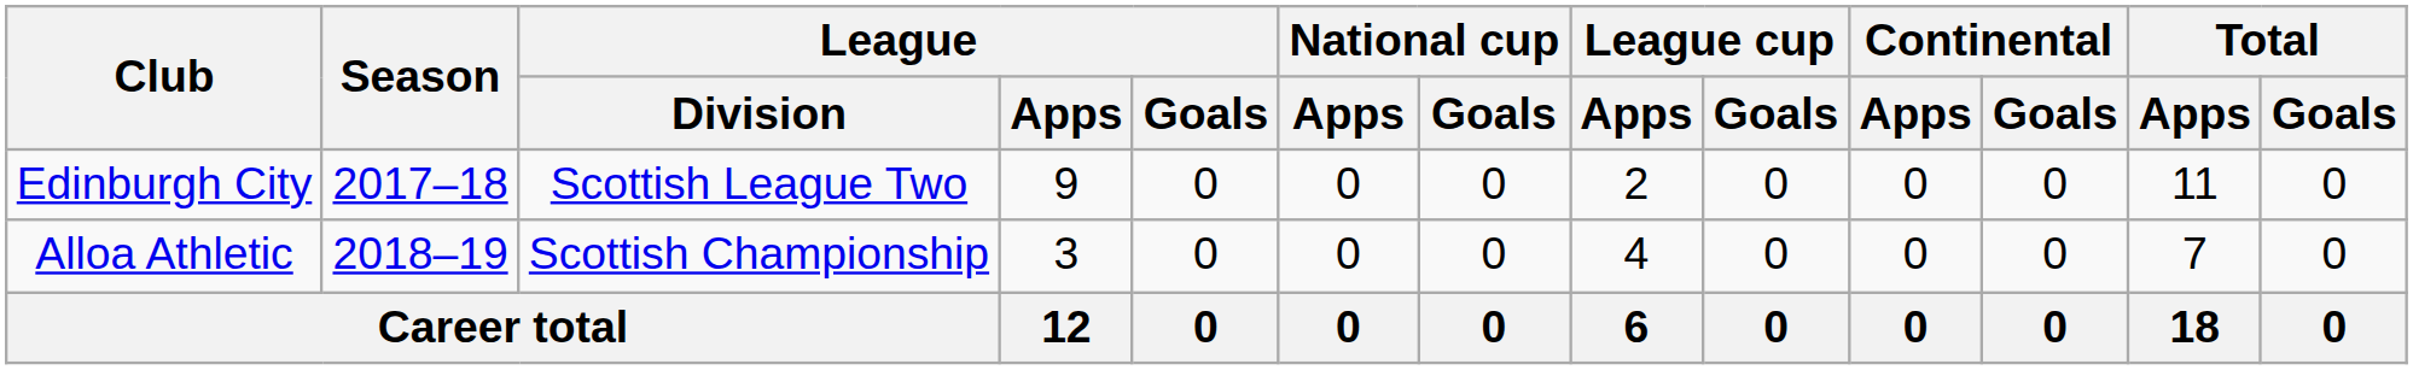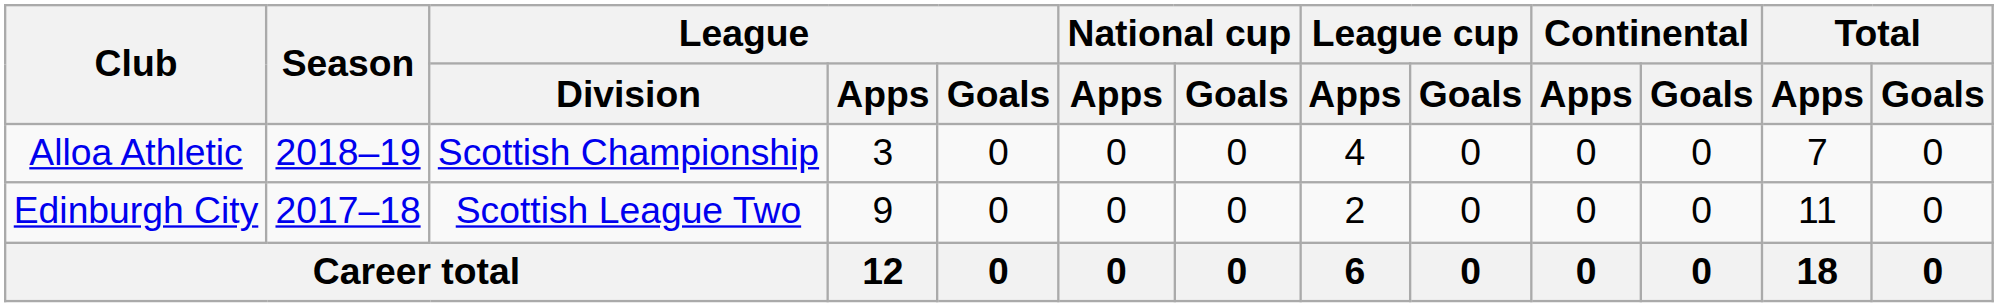rows swapped: Edinburgh City <-> Alloa Athletic
